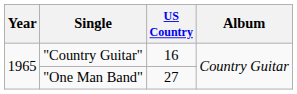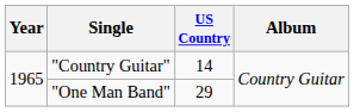"Country Guitar" | US Country: 16 -> 14
"One Man Band" | US Country: 27 -> 29
